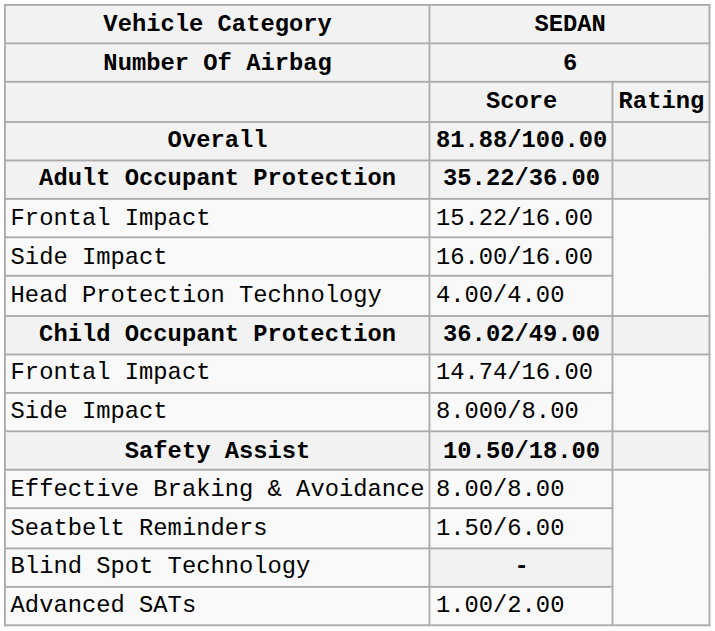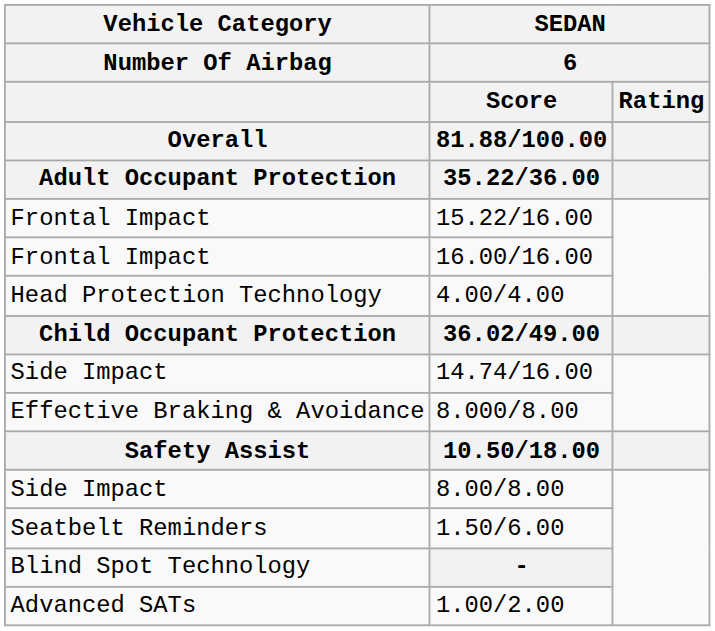16.00/16.00 | column 1: Side Impact -> Frontal Impact
14.74/16.00 | column 1: Frontal Impact -> Side Impact
8.000/8.00 | column 1: Side Impact -> Effective Braking & Avoidance
8.00/8.00 | column 1: Effective Braking & Avoidance -> Side Impact
